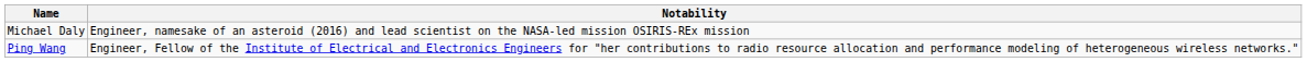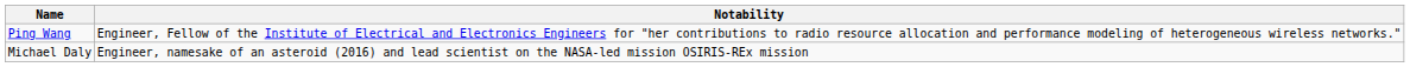rows swapped: Michael Daly <-> Ping Wang
